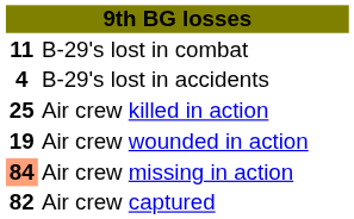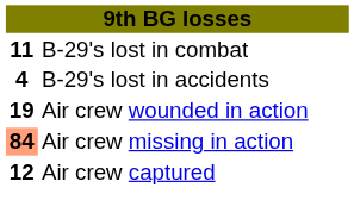- row: 25 | Air crew killed in action
Air crew captured | column 1: 82 -> 12
